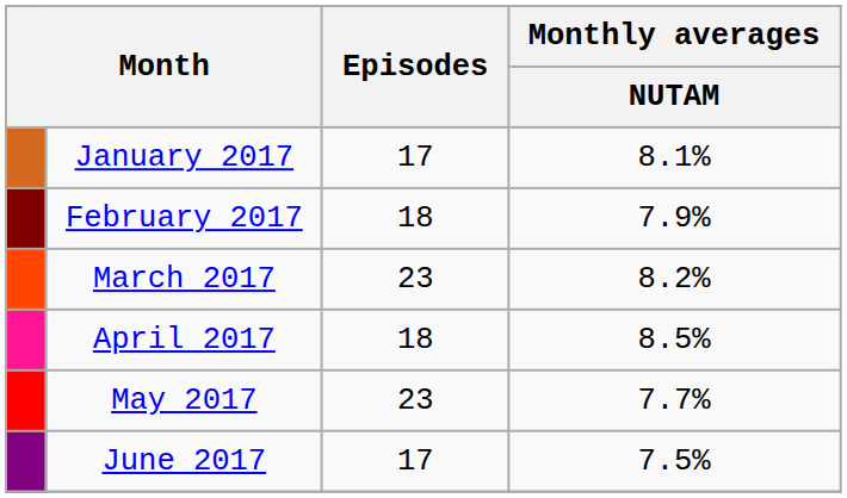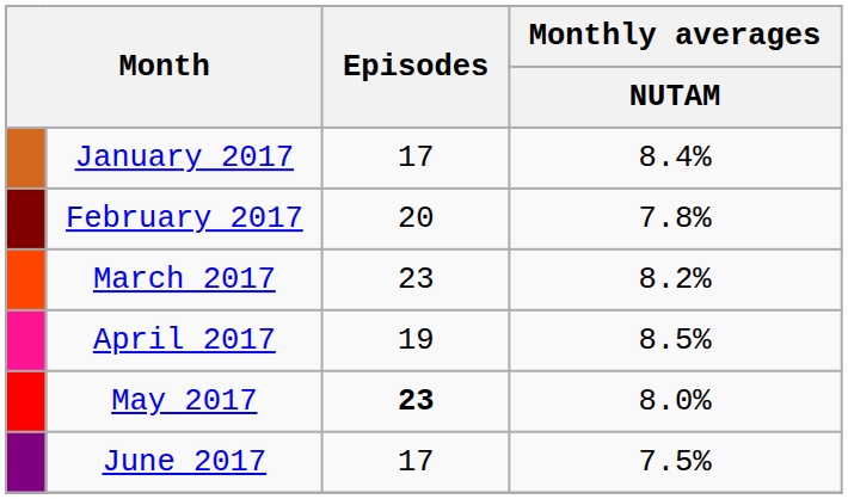January 2017 | Monthly averages / NUTAM: 8.1% -> 8.4%
February 2017 | Episodes: 18 -> 20
February 2017 | Monthly averages / NUTAM: 7.9% -> 7.8%
April 2017 | Episodes: 18 -> 19
May 2017 | Episodes: normal -> bold
May 2017 | Monthly averages / NUTAM: 7.7% -> 8.0%
